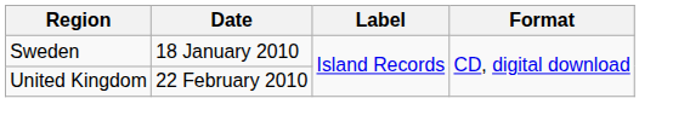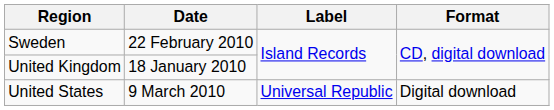Sweden | Date: 18 January 2010 -> 22 February 2010
United Kingdom | Date: 22 February 2010 -> 18 January 2010
+ row: United States | 9 March 2010 | Universal Republic | Digital download
